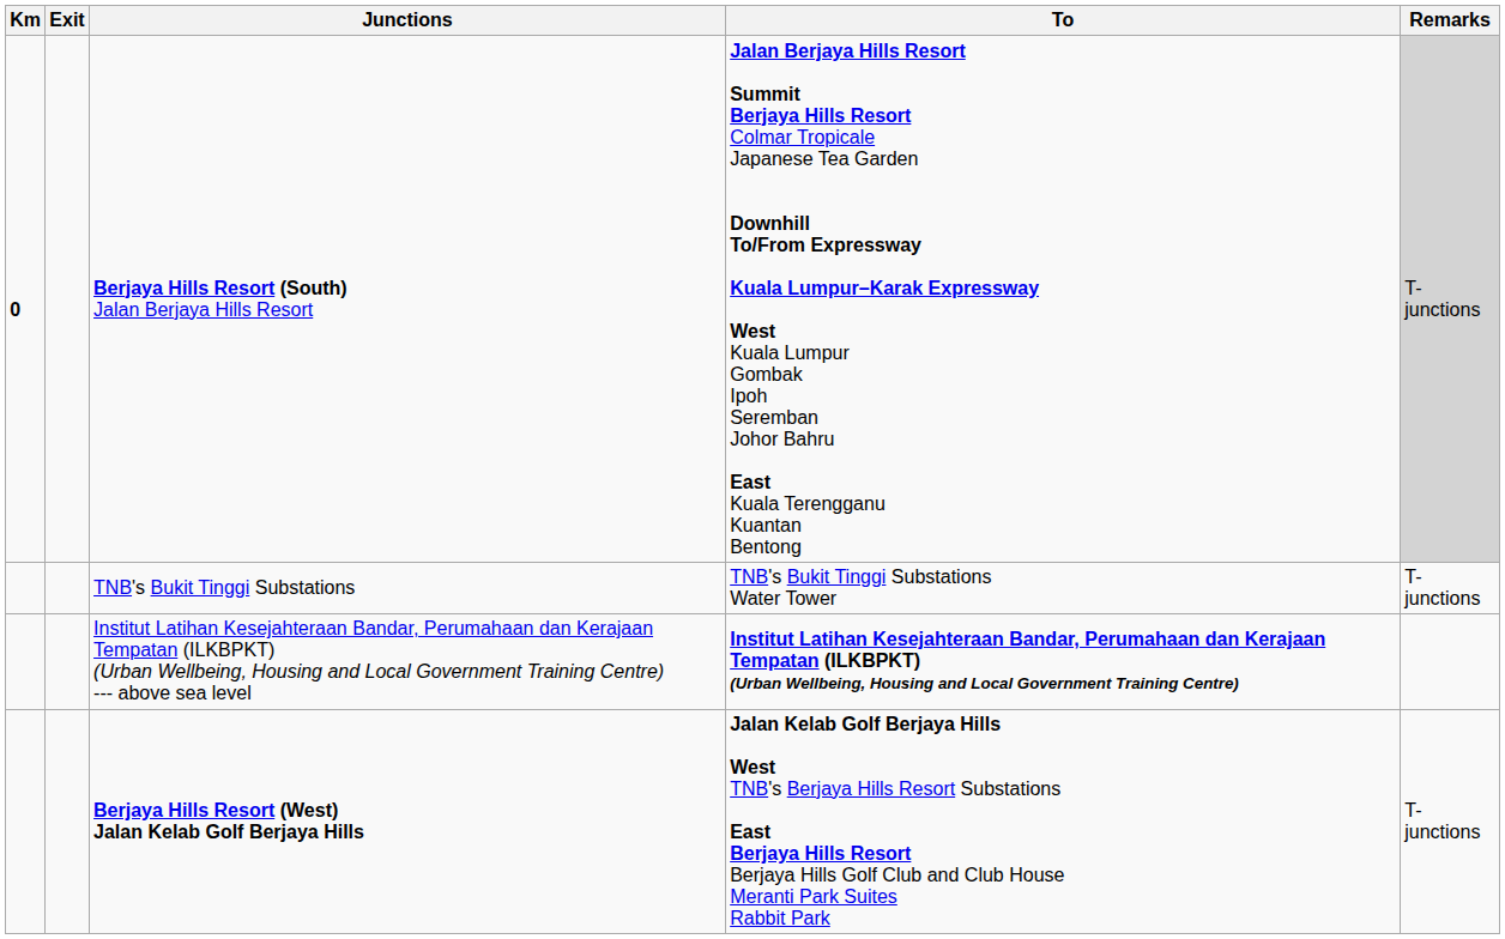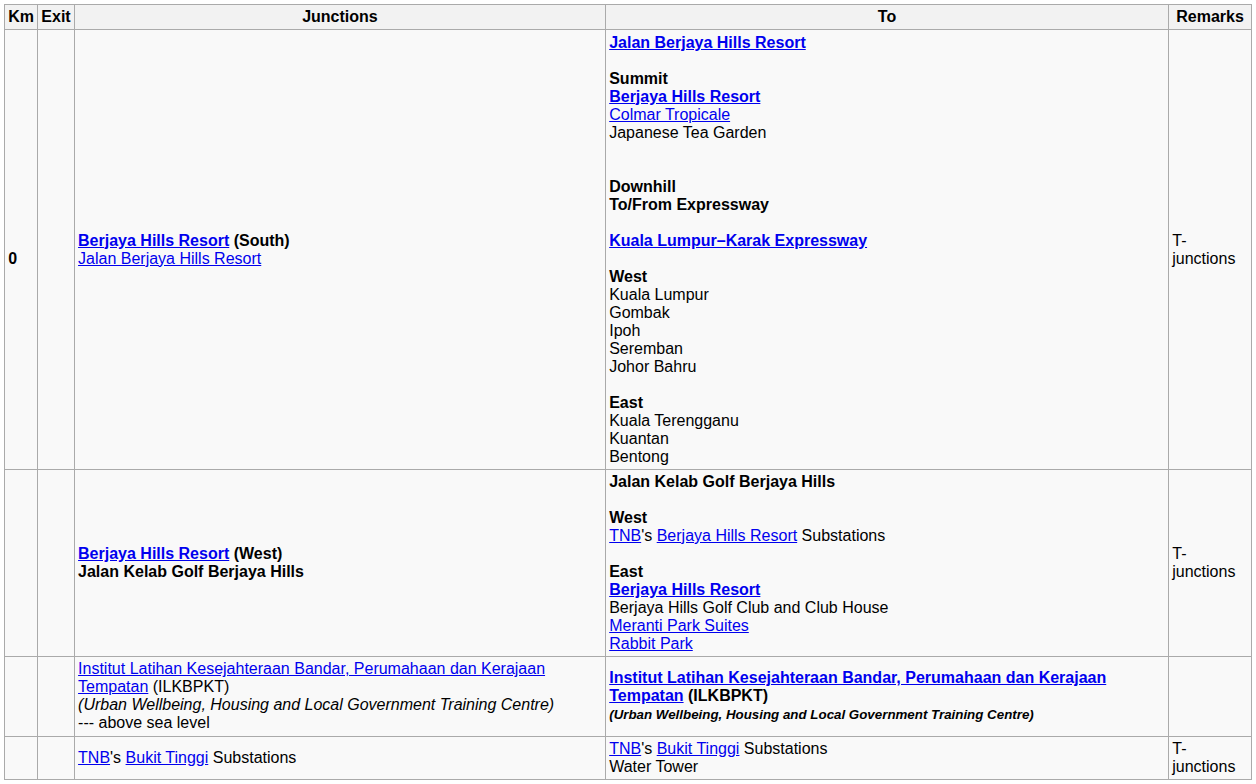Berjaya Hills Resort (South) Jalan Berjaya Hills Resort | Remarks: lightgrey background -> no background
rows swapped: TNB's Bukit Tinggi Substations <-> Berjaya Hills Resort (West) Jalan Kelab Golf Berjaya Hills
